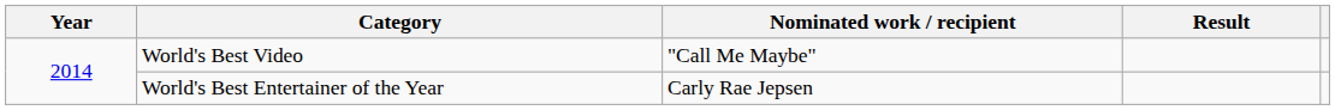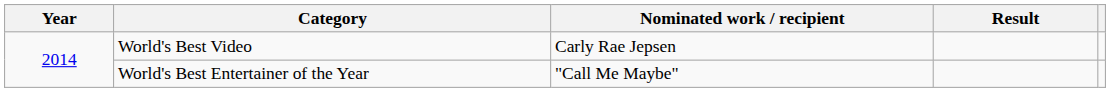World's Best Video | Nominated work / recipient: "Call Me Maybe" -> Carly Rae Jepsen
World's Best Entertainer of the Year | Nominated work / recipient: Carly Rae Jepsen -> "Call Me Maybe"
